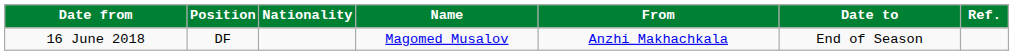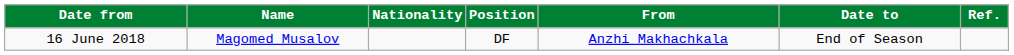columns swapped: Position <-> Name
